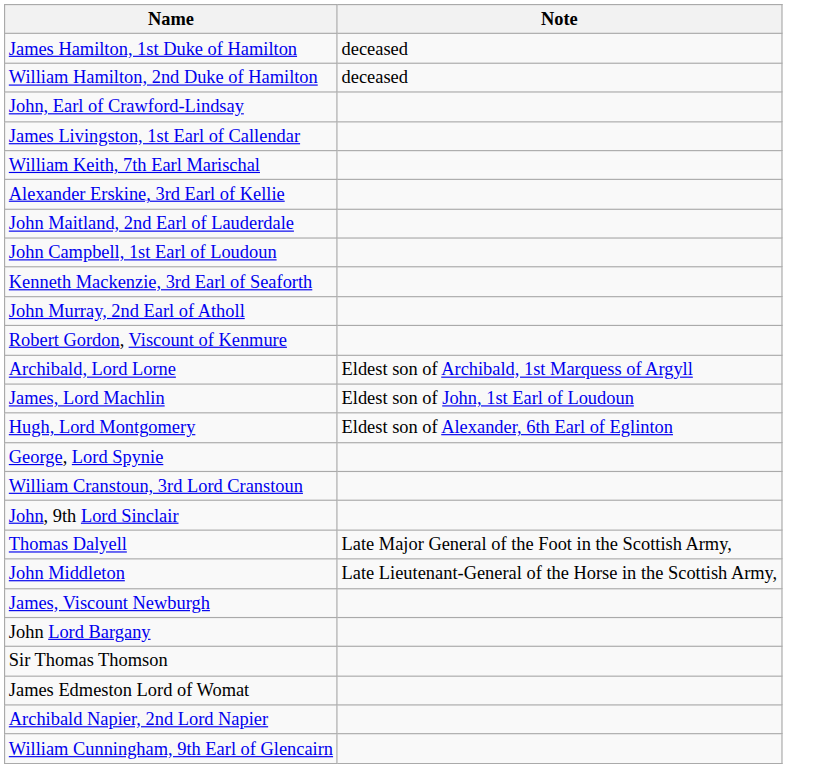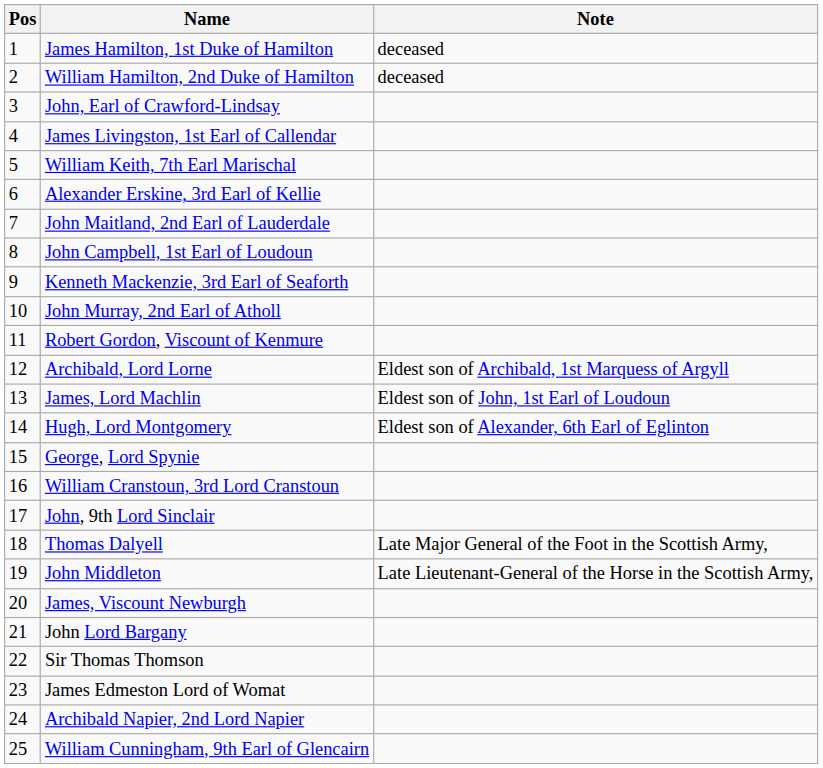+ column: Pos | 1 | 2 | 3 | 4 | 5 | 6 | 7 | 8 | 9 | 10 | 11 | 12 | 13 | 14 | 15 | 16 | 17 | 18 | 19 | 20 | 21 | 22 | 23 | 24 | 25
